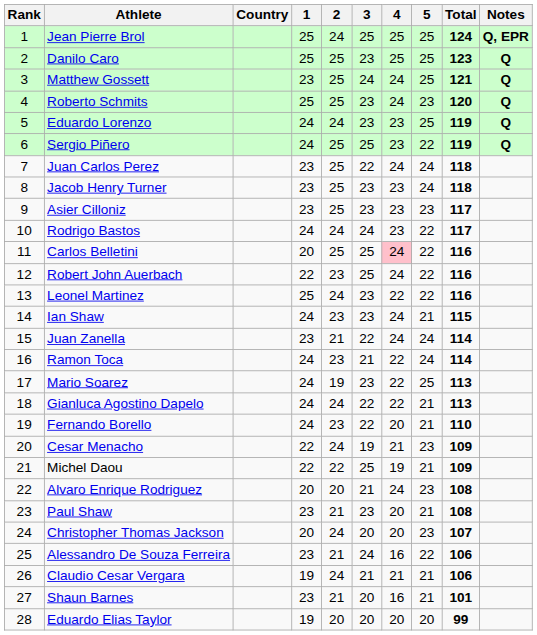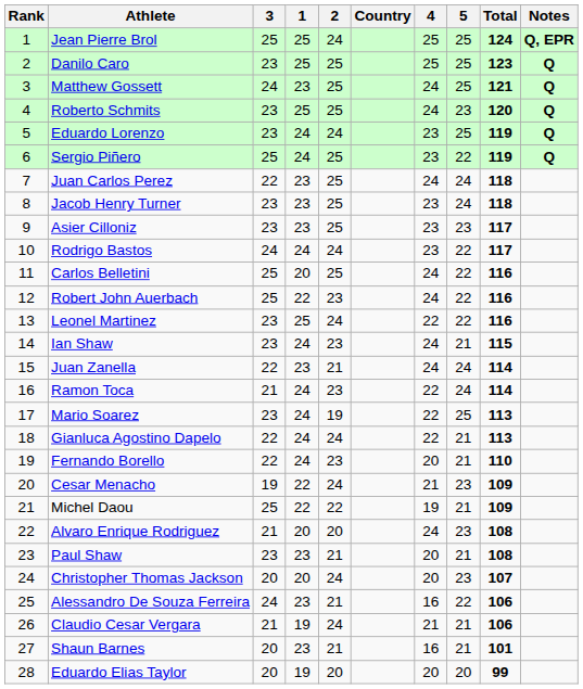columns swapped: Country <-> 3
Carlos Belletini | 4: pink background -> no background
